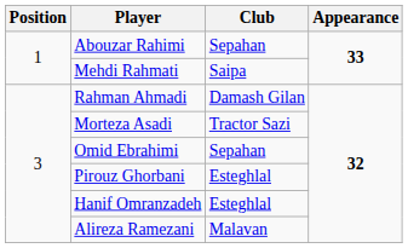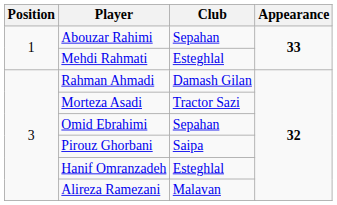Mehdi Rahmati | Club: Saipa -> Esteghlal
Pirouz Ghorbani | Club: Esteghlal -> Saipa
